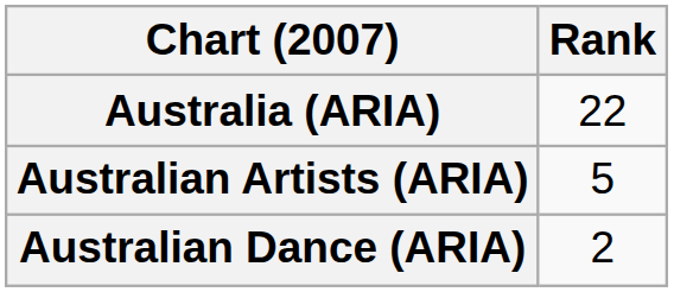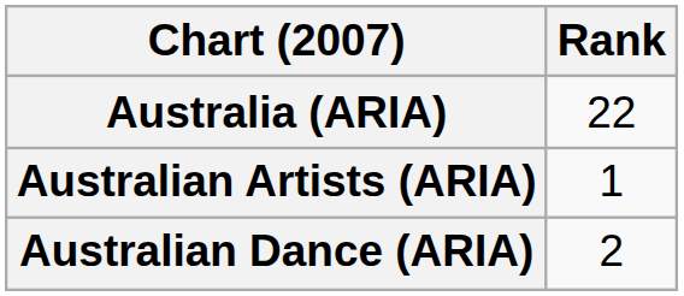Australian Artists (ARIA) | Rank: 5 -> 1
